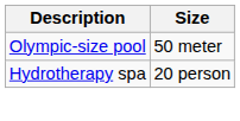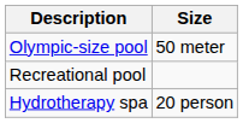+ row: Recreational pool
